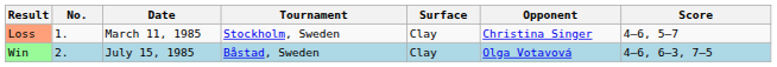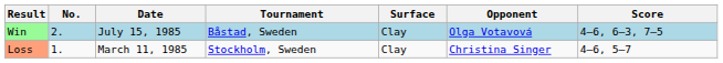rows swapped: Loss <-> Win
